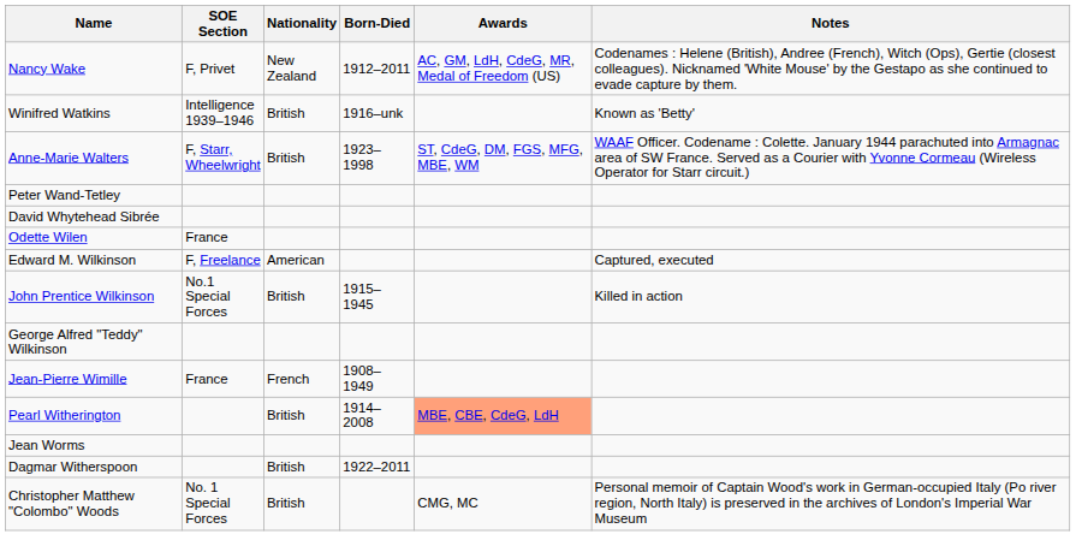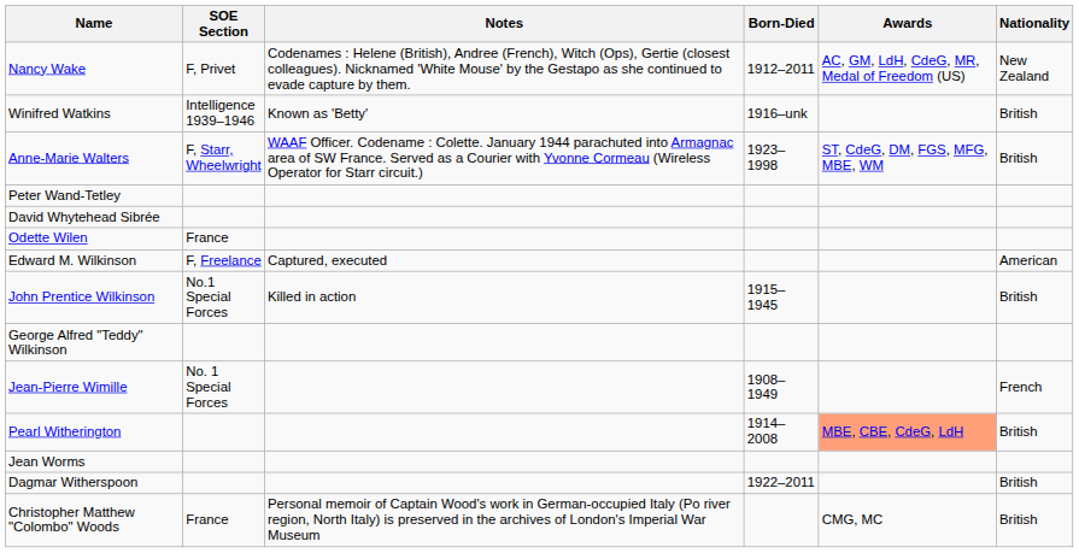columns swapped: Nationality <-> Notes
Jean-Pierre Wimille | SOE Section: France -> No. 1 Special Forces
Christopher Matthew "Colombo" Woods | SOE Section: No. 1 Special Forces -> France
